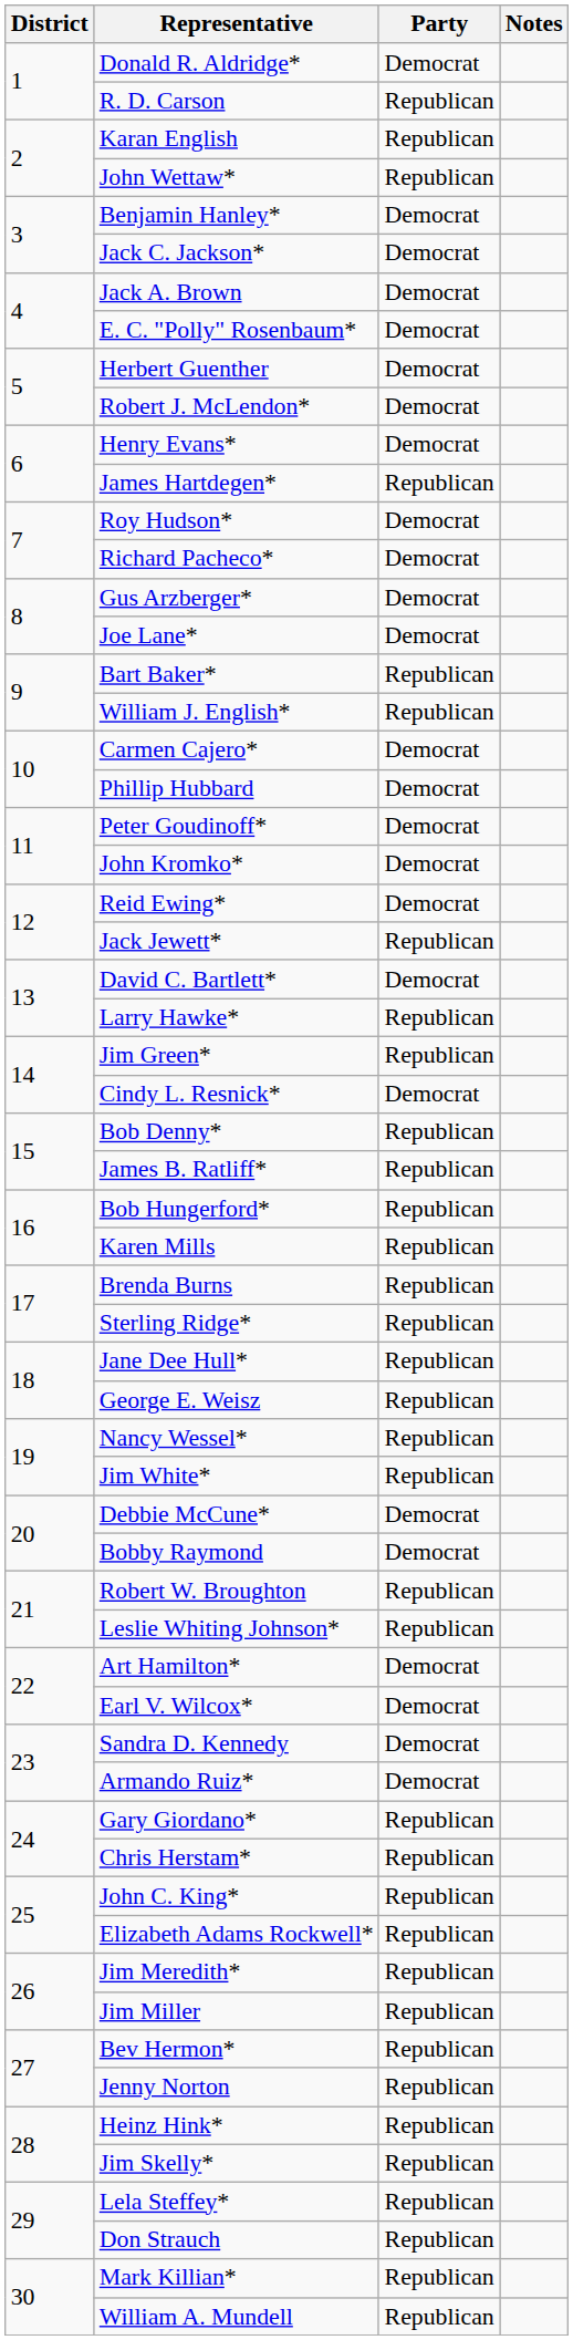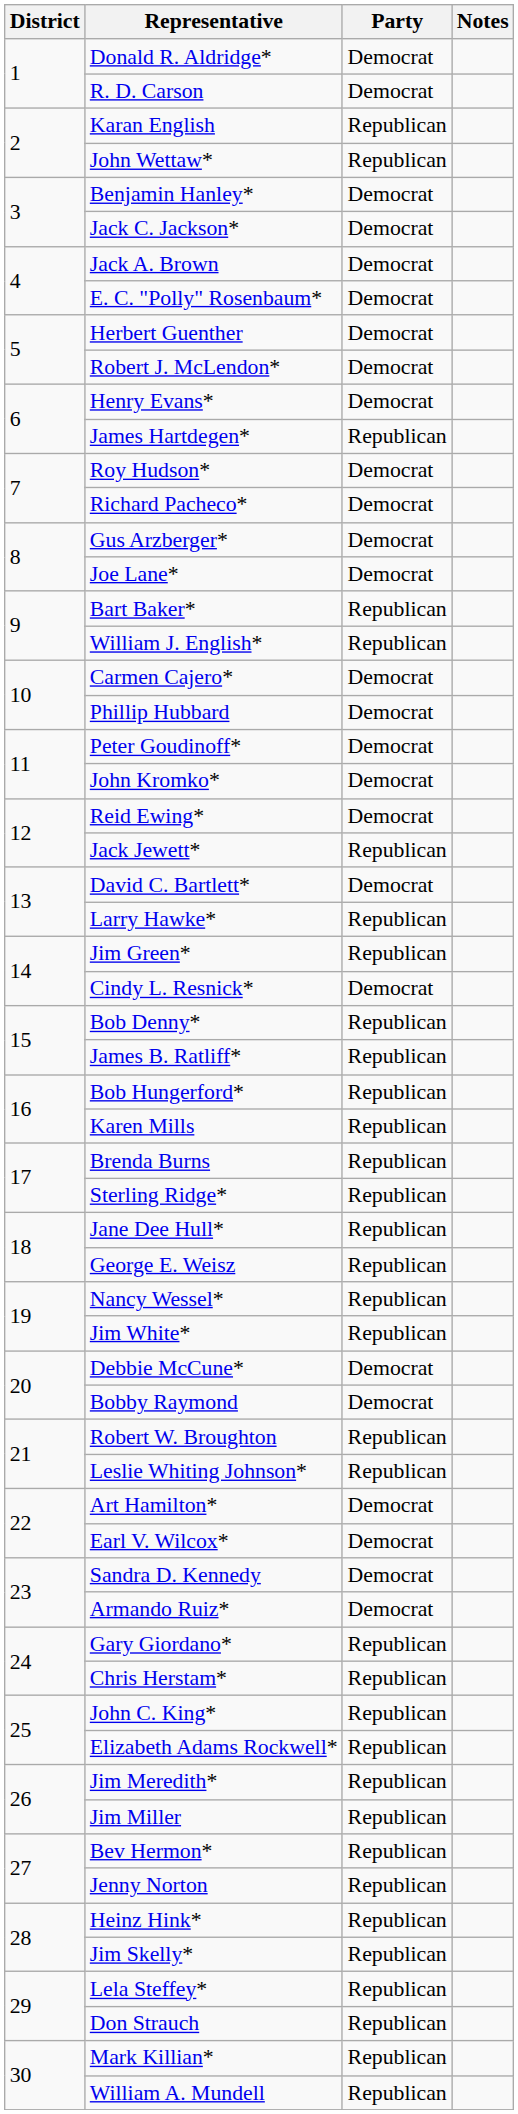R. D. Carson | Party: Republican -> Democrat
